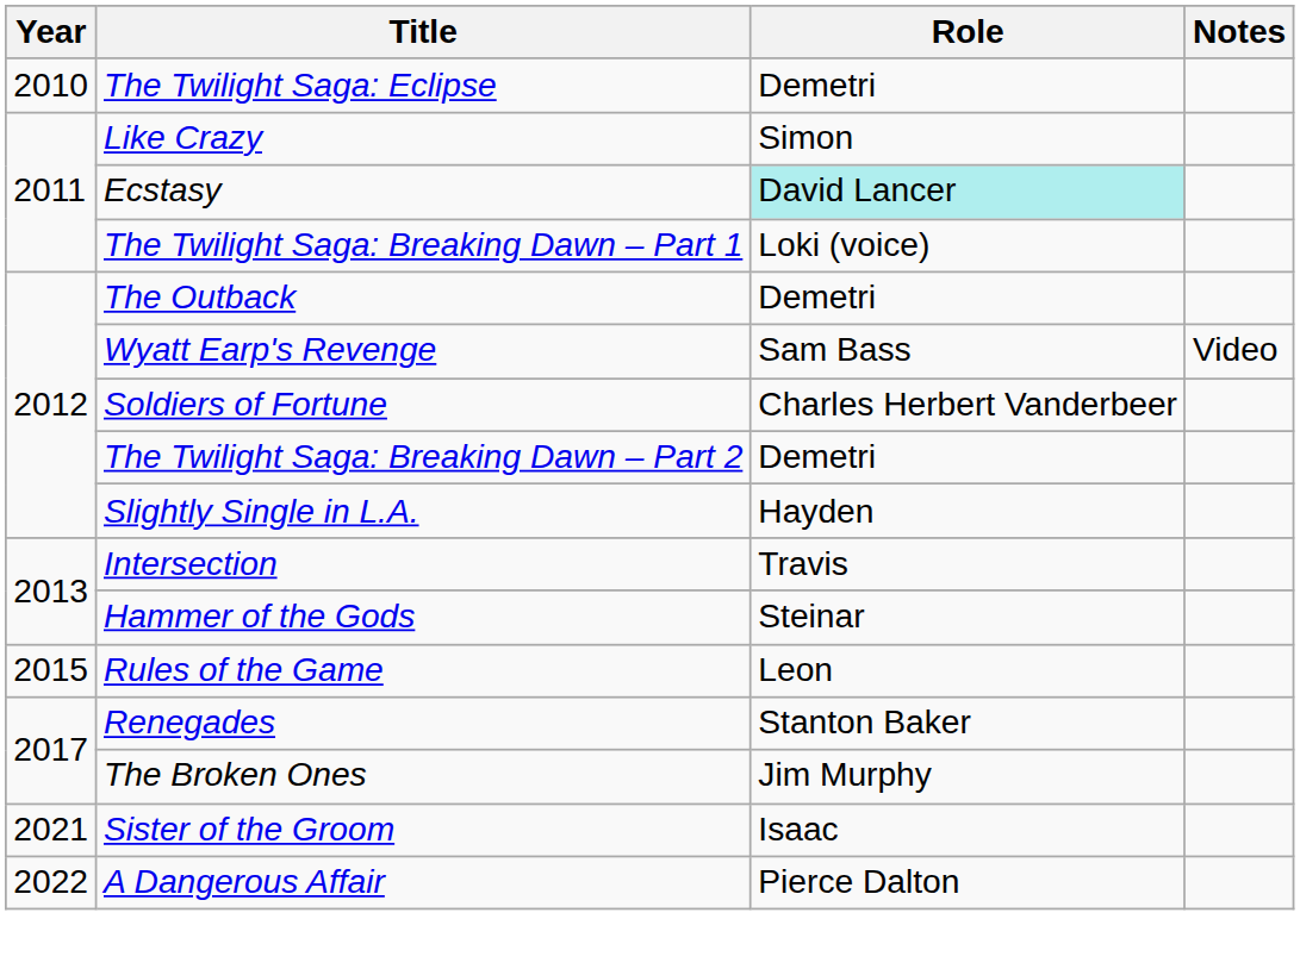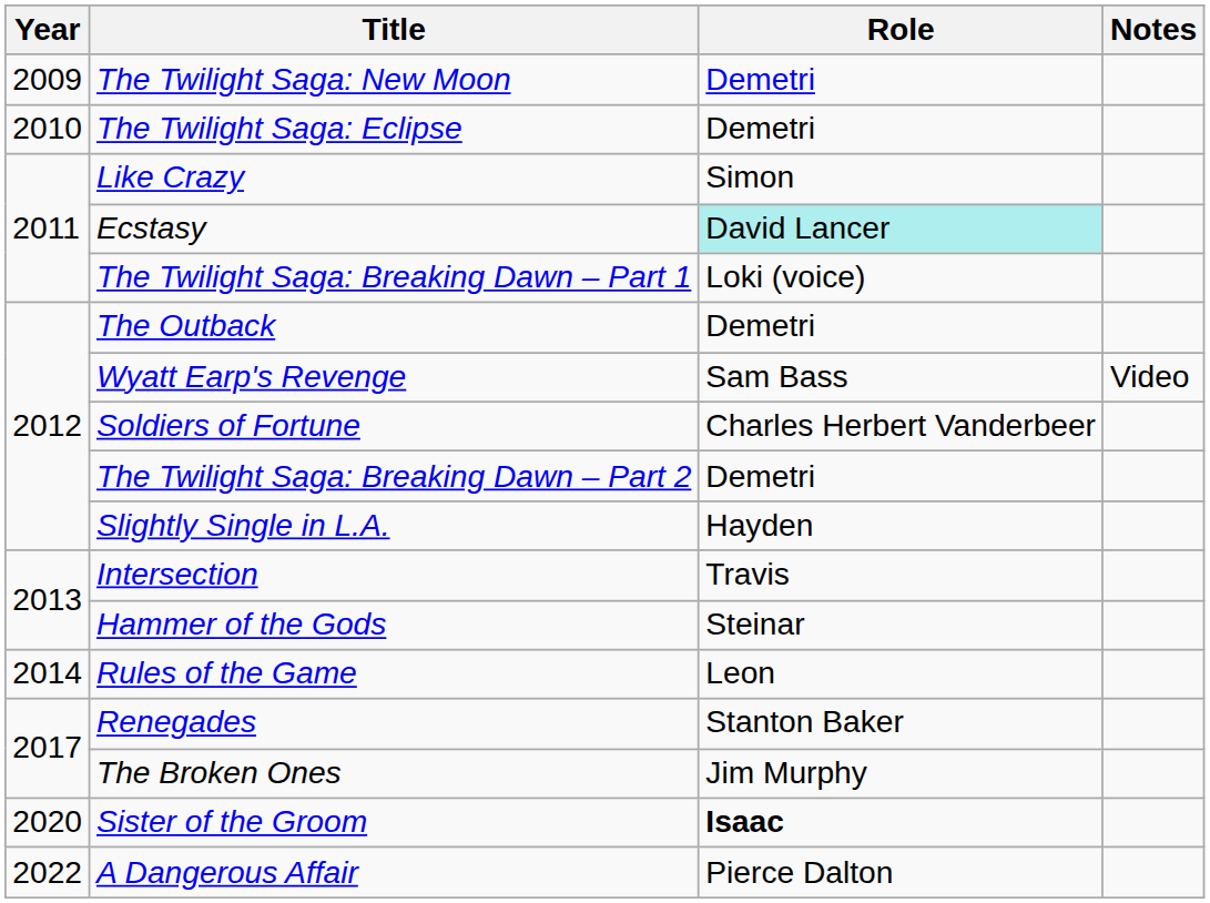+ row: 2009 | The Twilight Saga: New Moon | Demetri
Rules of the Game | Year: 2015 -> 2014
Sister of the Groom | Year: 2021 -> 2020
Sister of the Groom | Role: normal -> bold
